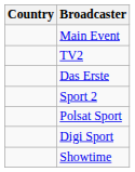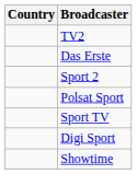- row: Main Event
+ row: Sport TV
